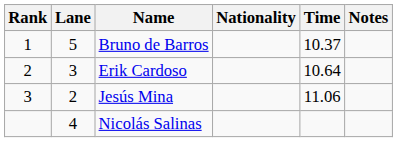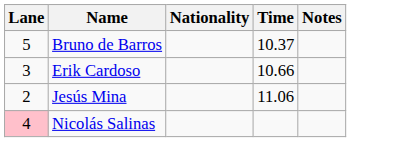- column: Rank | 1 | 2 | 3
Erik Cardoso | Time: 10.64 -> 10.66
Nicolás Salinas | Lane: no background -> pink background
